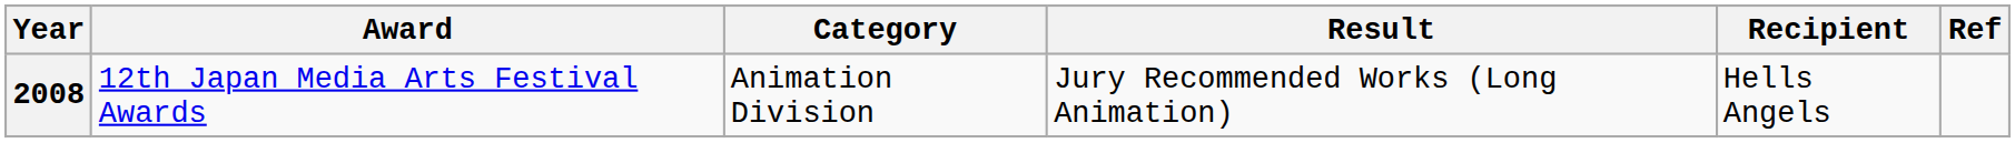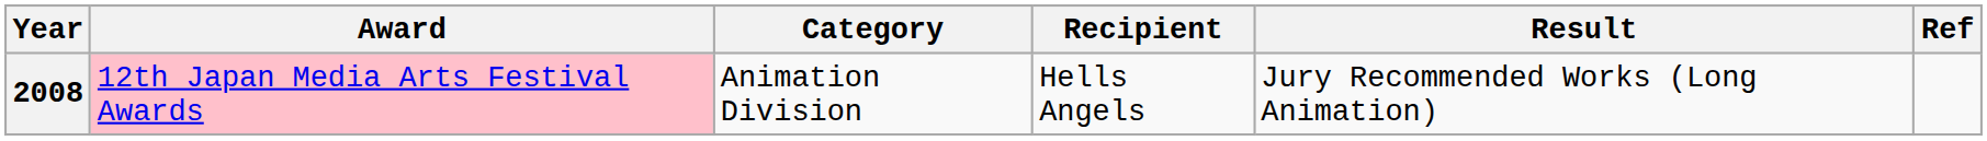columns swapped: Recipient <-> Result
2008 | Award: no background -> pink background
